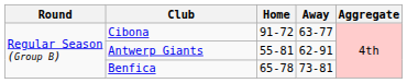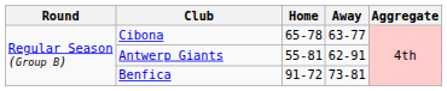Cibona | Home: 91-72 -> 65-78
Benfica | Home: 65-78 -> 91-72
